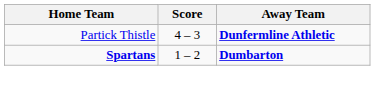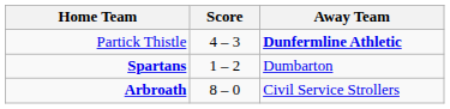Spartans | Away Team: bold -> normal
+ row: Arbroath | 8 – 0 | Civil Service Strollers
